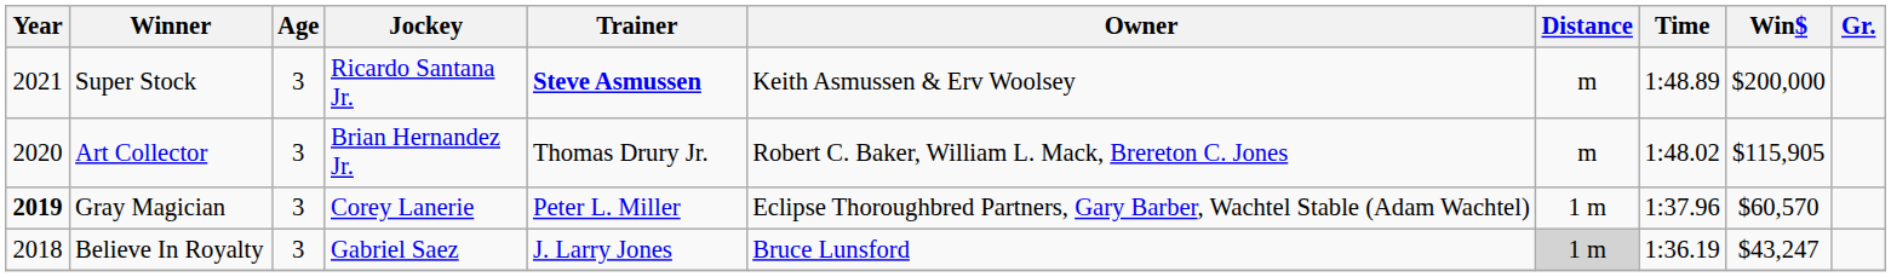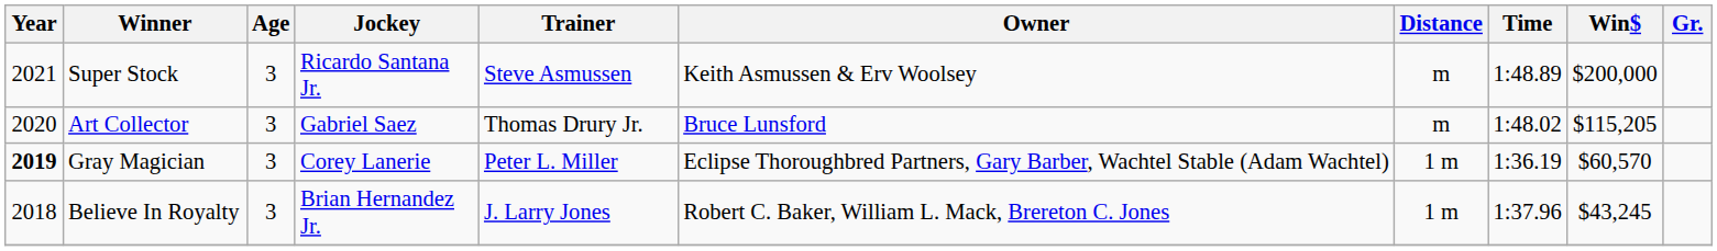Super Stock | Trainer: bold -> normal
Art Collector | Jockey: Brian Hernandez Jr. -> Gabriel Saez
Art Collector | Owner: Robert C. Baker, William L. Mack, Brereton C. Jones -> Bruce Lunsford
Art Collector | Win$: $115,905 -> $115,205
Gray Magician | Time: 1:37.96 -> 1:36.19
Believe In Royalty | Jockey: Gabriel Saez -> Brian Hernandez Jr.
Believe In Royalty | Owner: Bruce Lunsford -> Robert C. Baker, William L. Mack, Brereton C. Jones
Believe In Royalty | Distance: lightgrey background -> no background
Believe In Royalty | Time: 1:36.19 -> 1:37.96
Believe In Royalty | Win$: $43,247 -> $43,245
